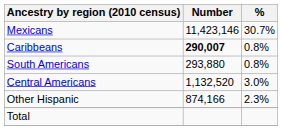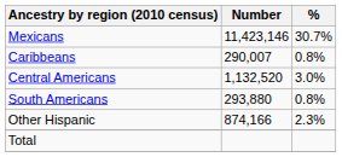Caribbeans | Number: bold -> normal
rows swapped: Central Americans <-> South Americans
